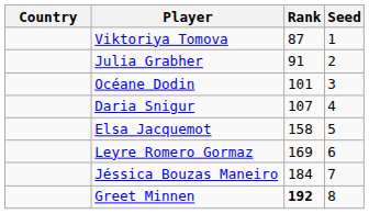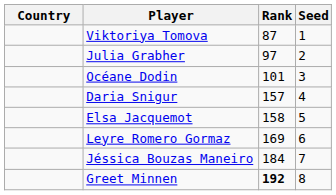Julia Grabher | Rank: 91 -> 97
Daria Snigur | Rank: 107 -> 157
